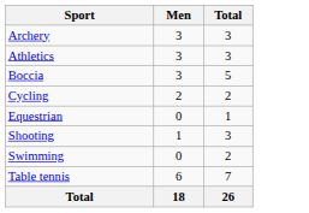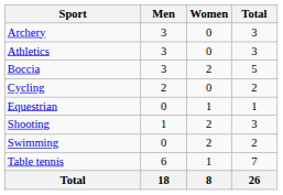+ column: Women | 0 | 0 | 2 | 0 | 1 | 2 | 2 | 1 | 8
